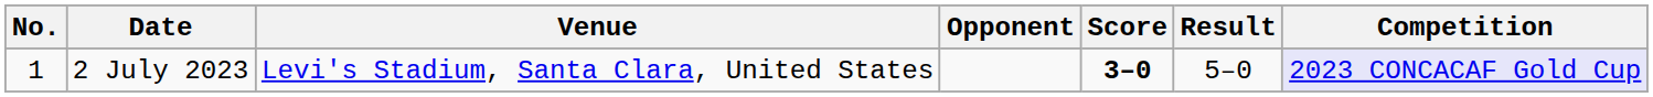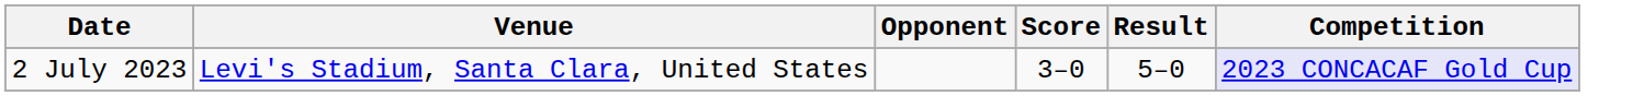- column: No. | 1
2 July 2023 | Score: bold -> normal
